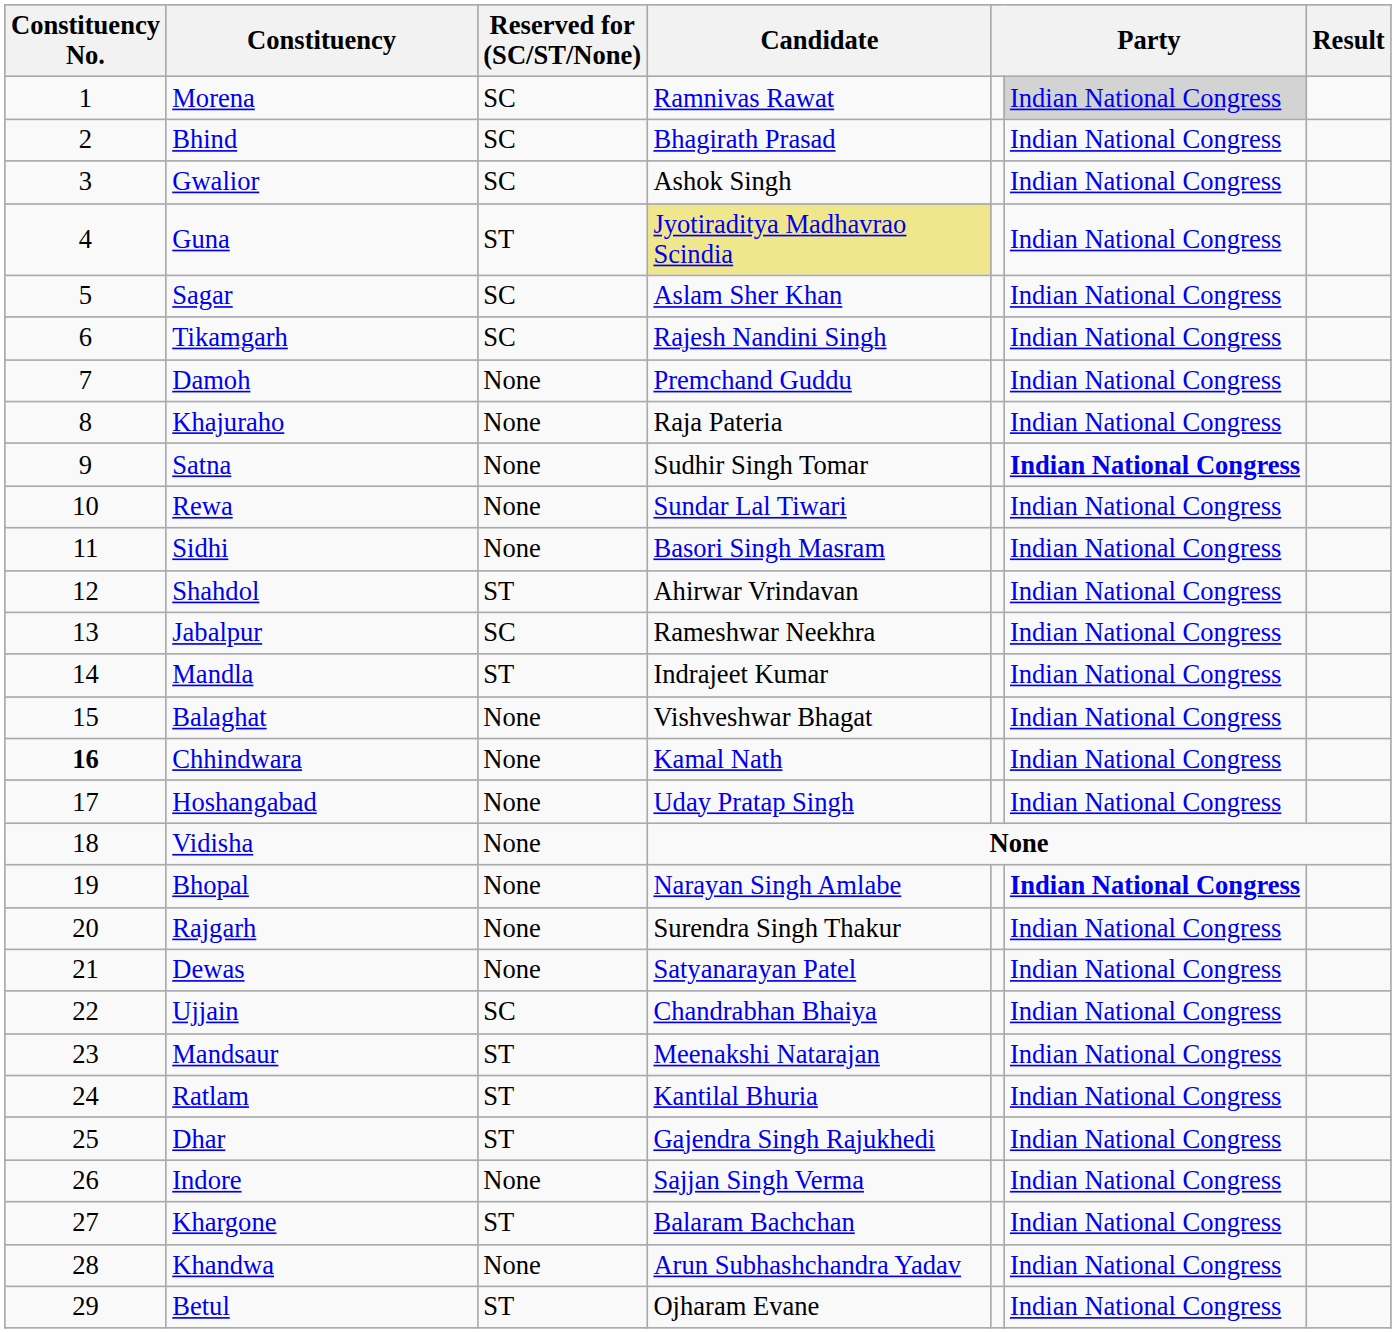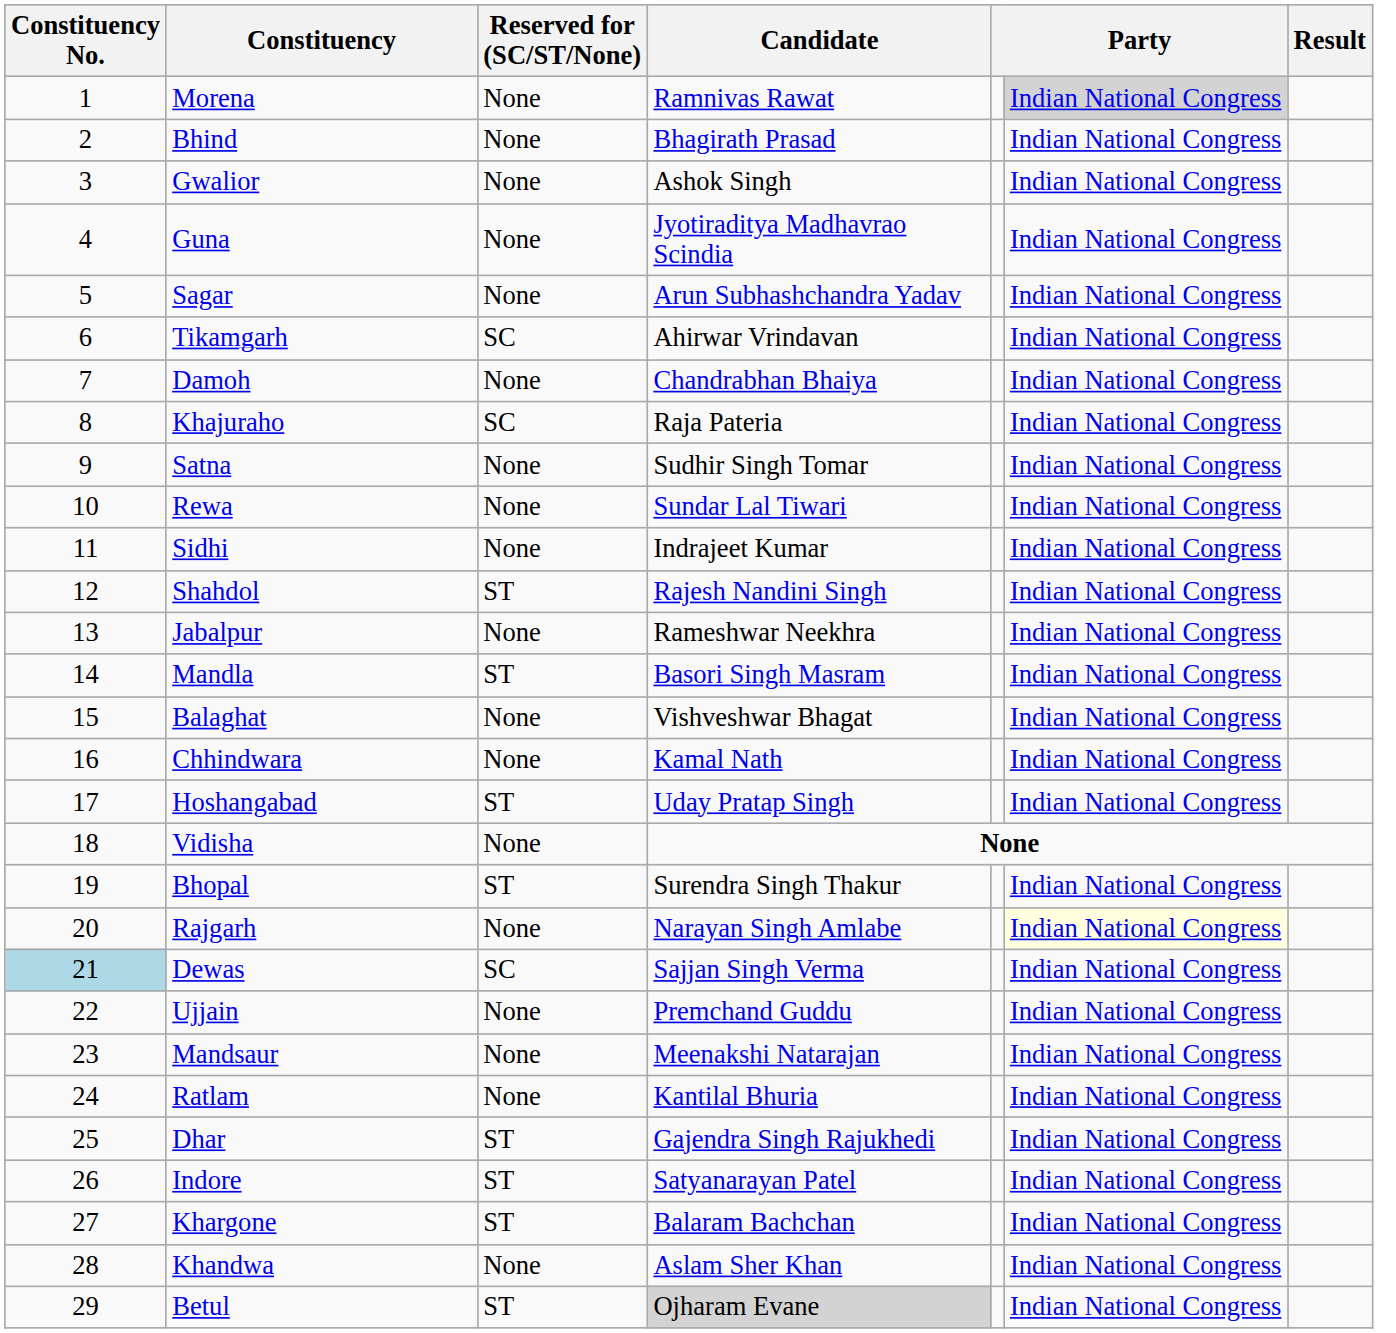Morena | Reserved for (SC/ST/None): SC -> None
Bhind | Reserved for (SC/ST/None): SC -> None
Gwalior | Reserved for (SC/ST/None): SC -> None
Guna | Reserved for (SC/ST/None): ST -> None
Guna | Candidate: khaki background -> no background
Sagar | Reserved for (SC/ST/None): SC -> None
Sagar | Candidate: Aslam Sher Khan -> Arun Subhashchandra Yadav
Tikamgarh | Candidate: Rajesh Nandini Singh -> Ahirwar Vrindavan
Damoh | Candidate: Premchand Guddu -> Chandrabhan Bhaiya
Khajuraho | Reserved for (SC/ST/None): None -> SC
Satna | column 6: bold -> normal
Sidhi | Candidate: Basori Singh Masram -> Indrajeet Kumar
Shahdol | Candidate: Ahirwar Vrindavan -> Rajesh Nandini Singh
Jabalpur | Reserved for (SC/ST/None): SC -> None
Mandla | Candidate: Indrajeet Kumar -> Basori Singh Masram
Chhindwara | Constituency No.: bold -> normal
Hoshangabad | Reserved for (SC/ST/None): None -> ST
Bhopal | Reserved for (SC/ST/None): None -> ST
Bhopal | Candidate: Narayan Singh Amlabe -> Surendra Singh Thakur
Bhopal | column 6: bold -> normal
Rajgarh | Candidate: Surendra Singh Thakur -> Narayan Singh Amlabe
Rajgarh | column 6: no background -> lightyellow background
Dewas | Constituency No.: no background -> lightblue background
Dewas | Reserved for (SC/ST/None): None -> SC
Dewas | Candidate: Satyanarayan Patel -> Sajjan Singh Verma
Ujjain | Reserved for (SC/ST/None): SC -> None
Ujjain | Candidate: Chandrabhan Bhaiya -> Premchand Guddu
Mandsaur | Reserved for (SC/ST/None): ST -> None
Ratlam | Reserved for (SC/ST/None): ST -> None
Indore | Reserved for (SC/ST/None): None -> ST
Indore | Candidate: Sajjan Singh Verma -> Satyanarayan Patel
Khandwa | Candidate: Arun Subhashchandra Yadav -> Aslam Sher Khan
Betul | Candidate: no background -> lightgrey background
